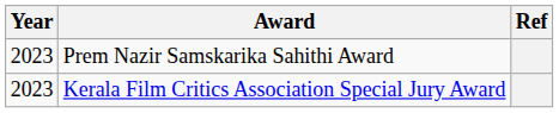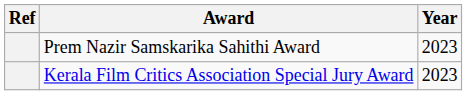columns swapped: Year <-> Ref
